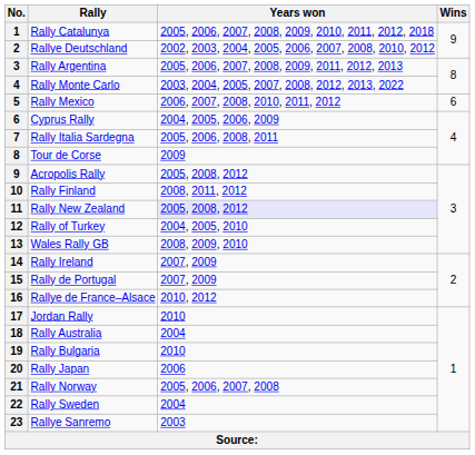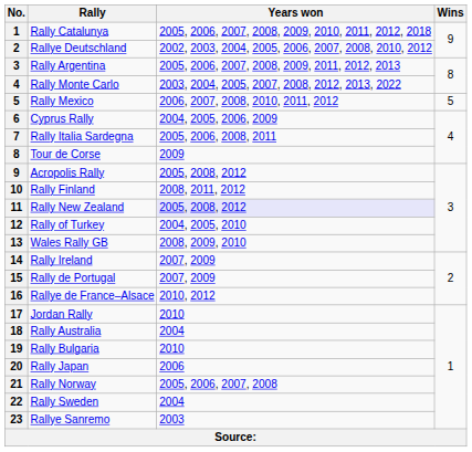Rally Mexico | Wins: 6 -> 5
